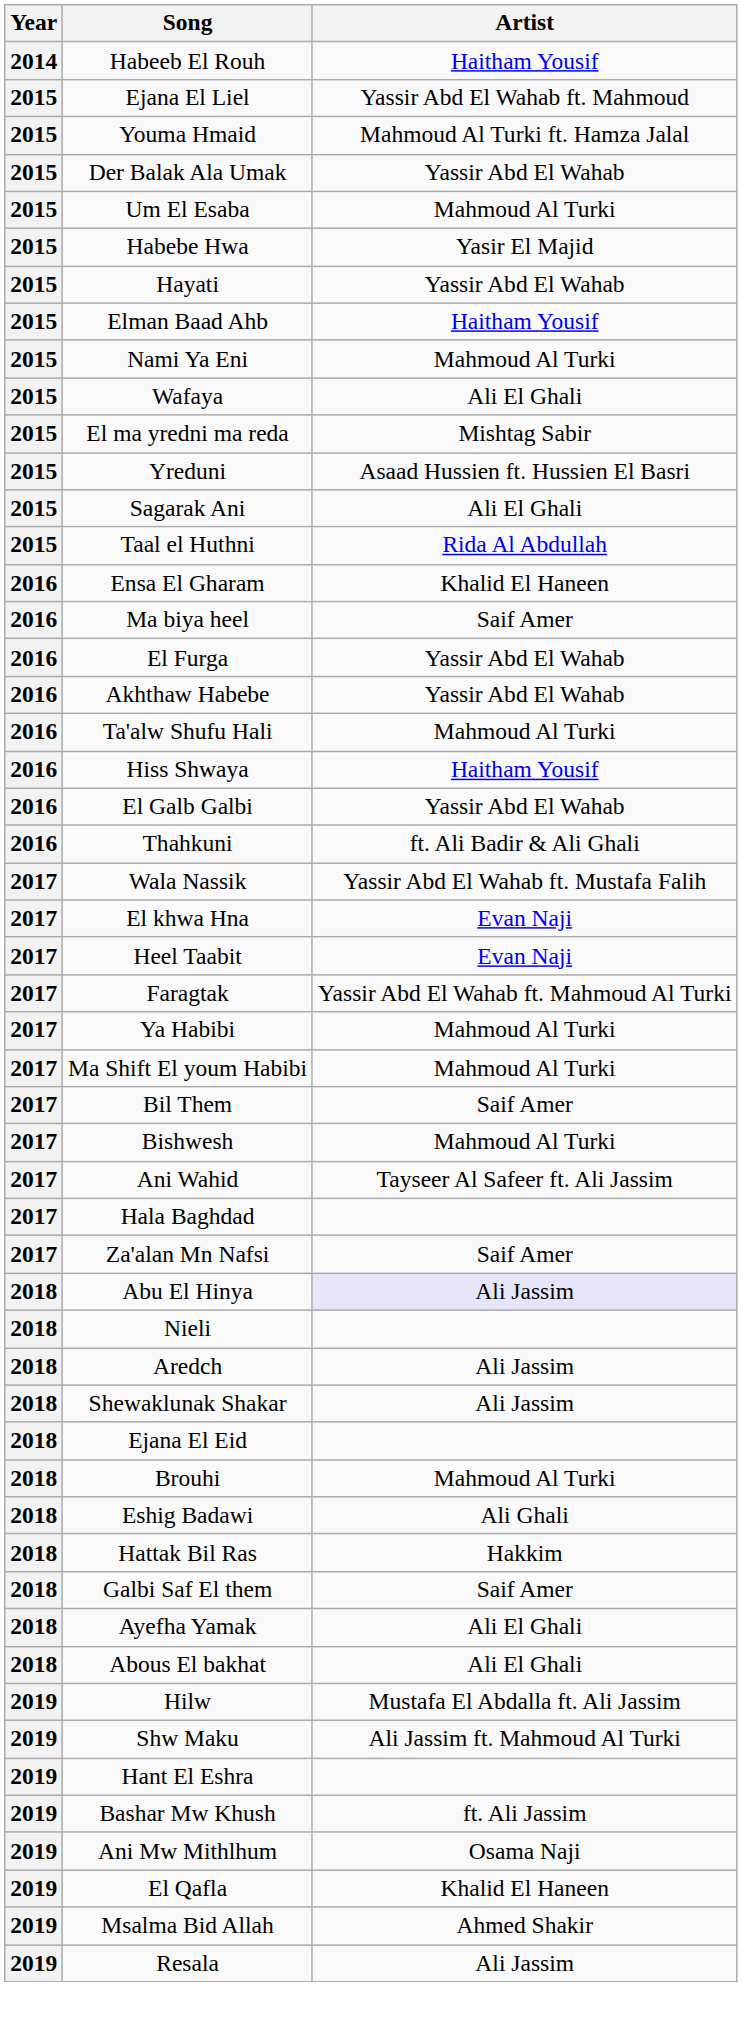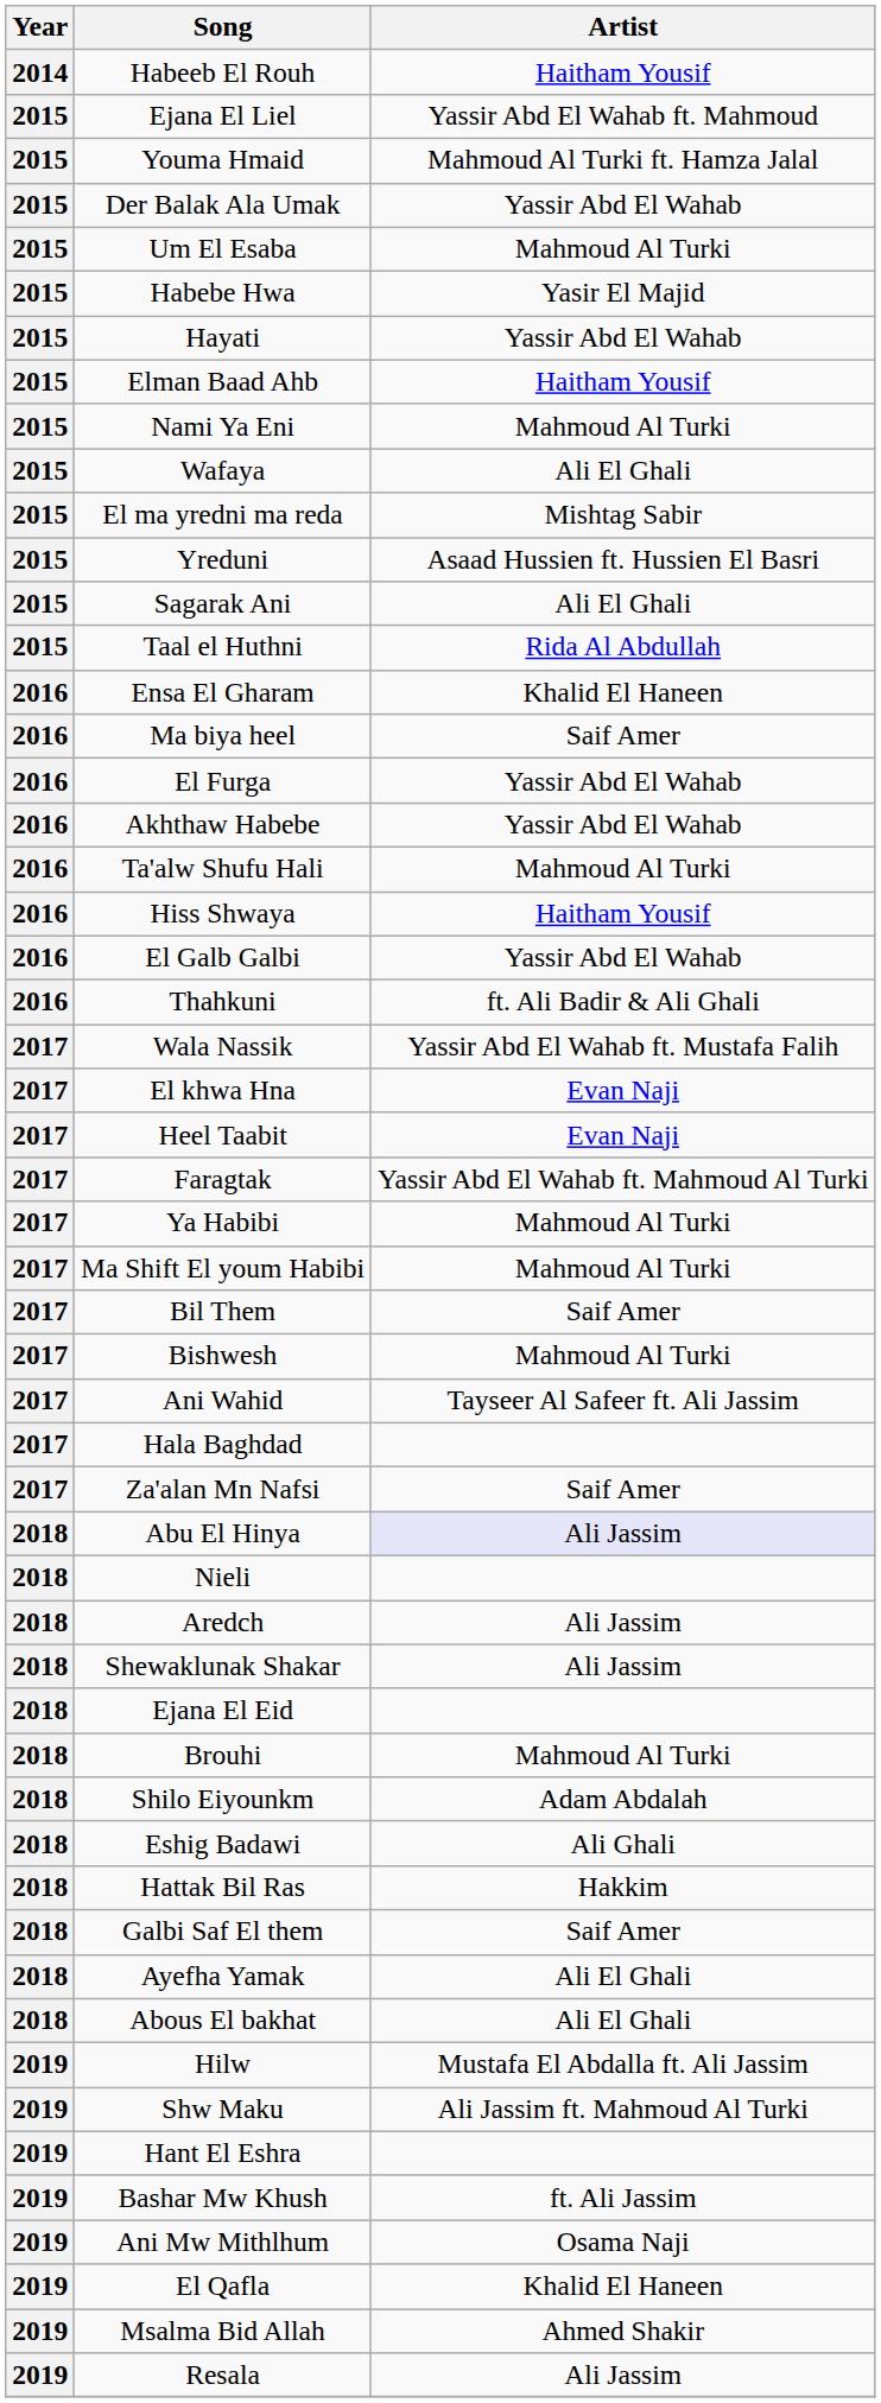+ row: 2018 | Shilo Eiyounkm | Adam Abdalah
